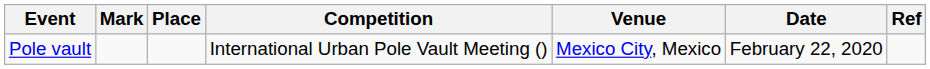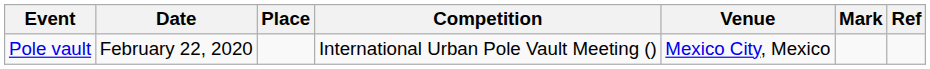columns swapped: Mark <-> Date
